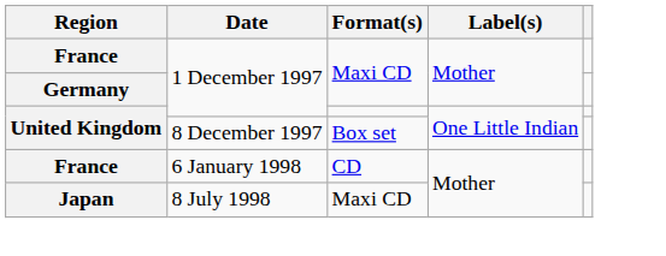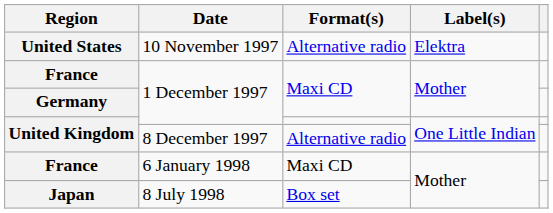+ row: United States | 10 November 1997 | Alternative radio | Elektra
United Kingdom / 8 December 1997 | Format(s): Box set -> Alternative radio
France / 6 January 1998 | Format(s): CD -> Maxi CD
Japan | Format(s): Maxi CD -> Box set
